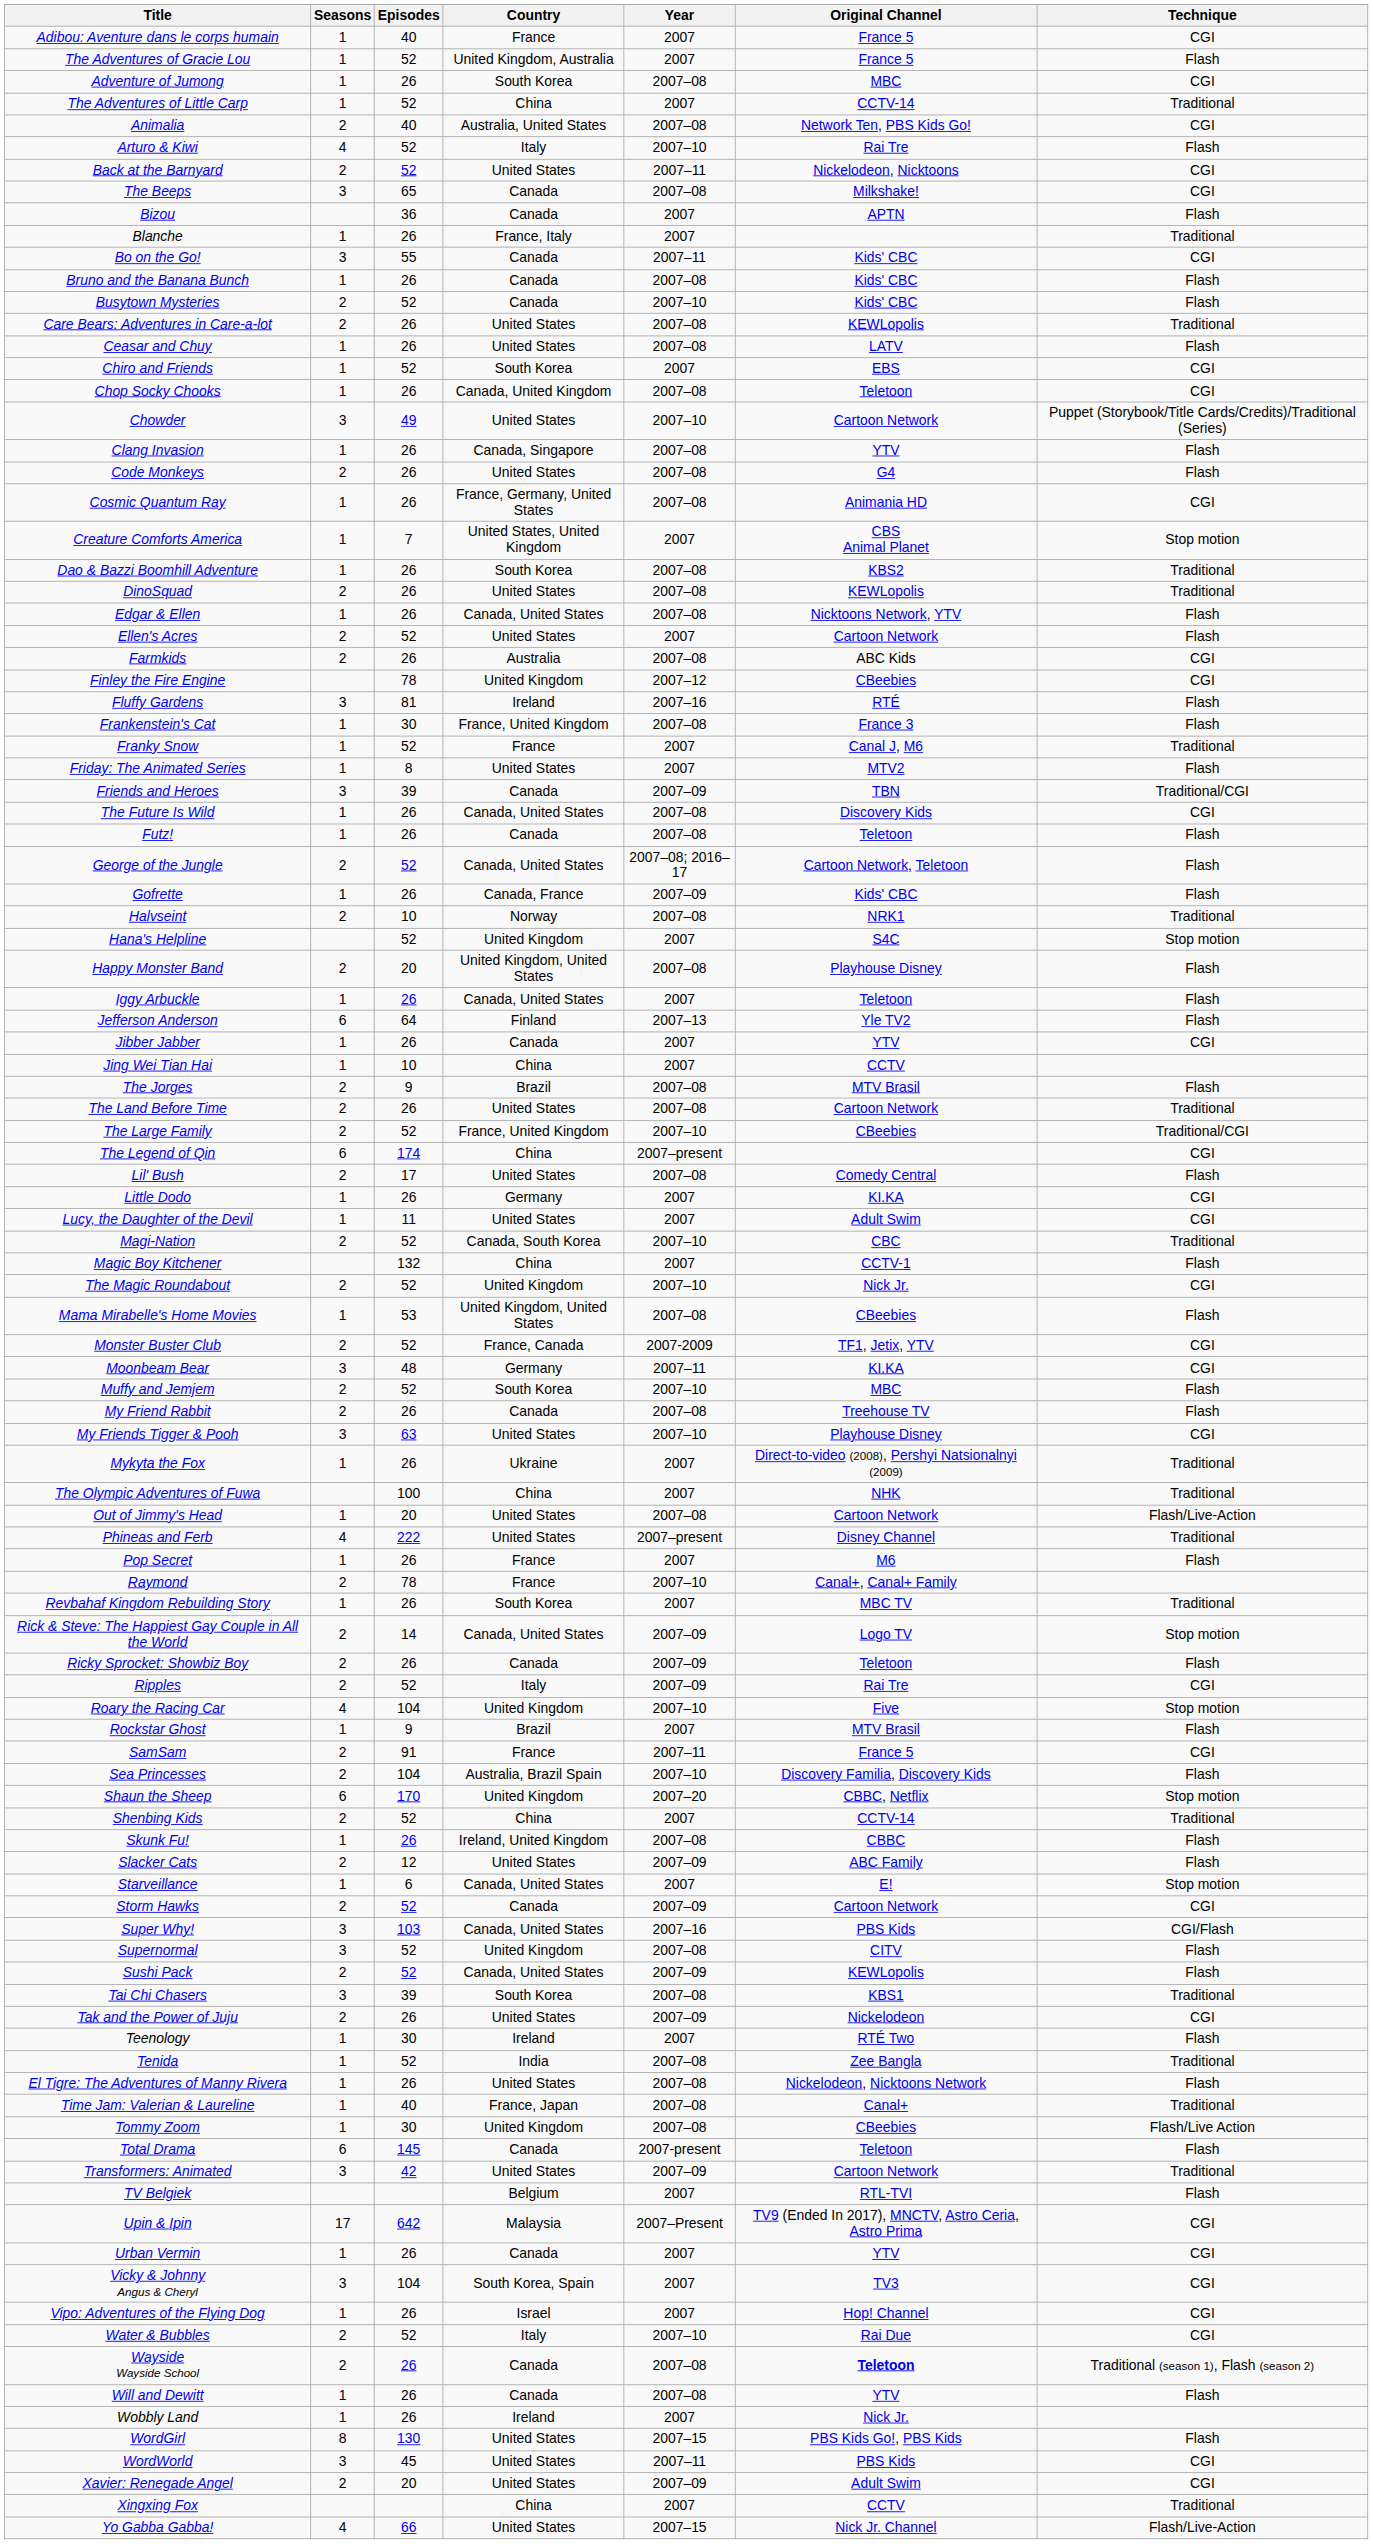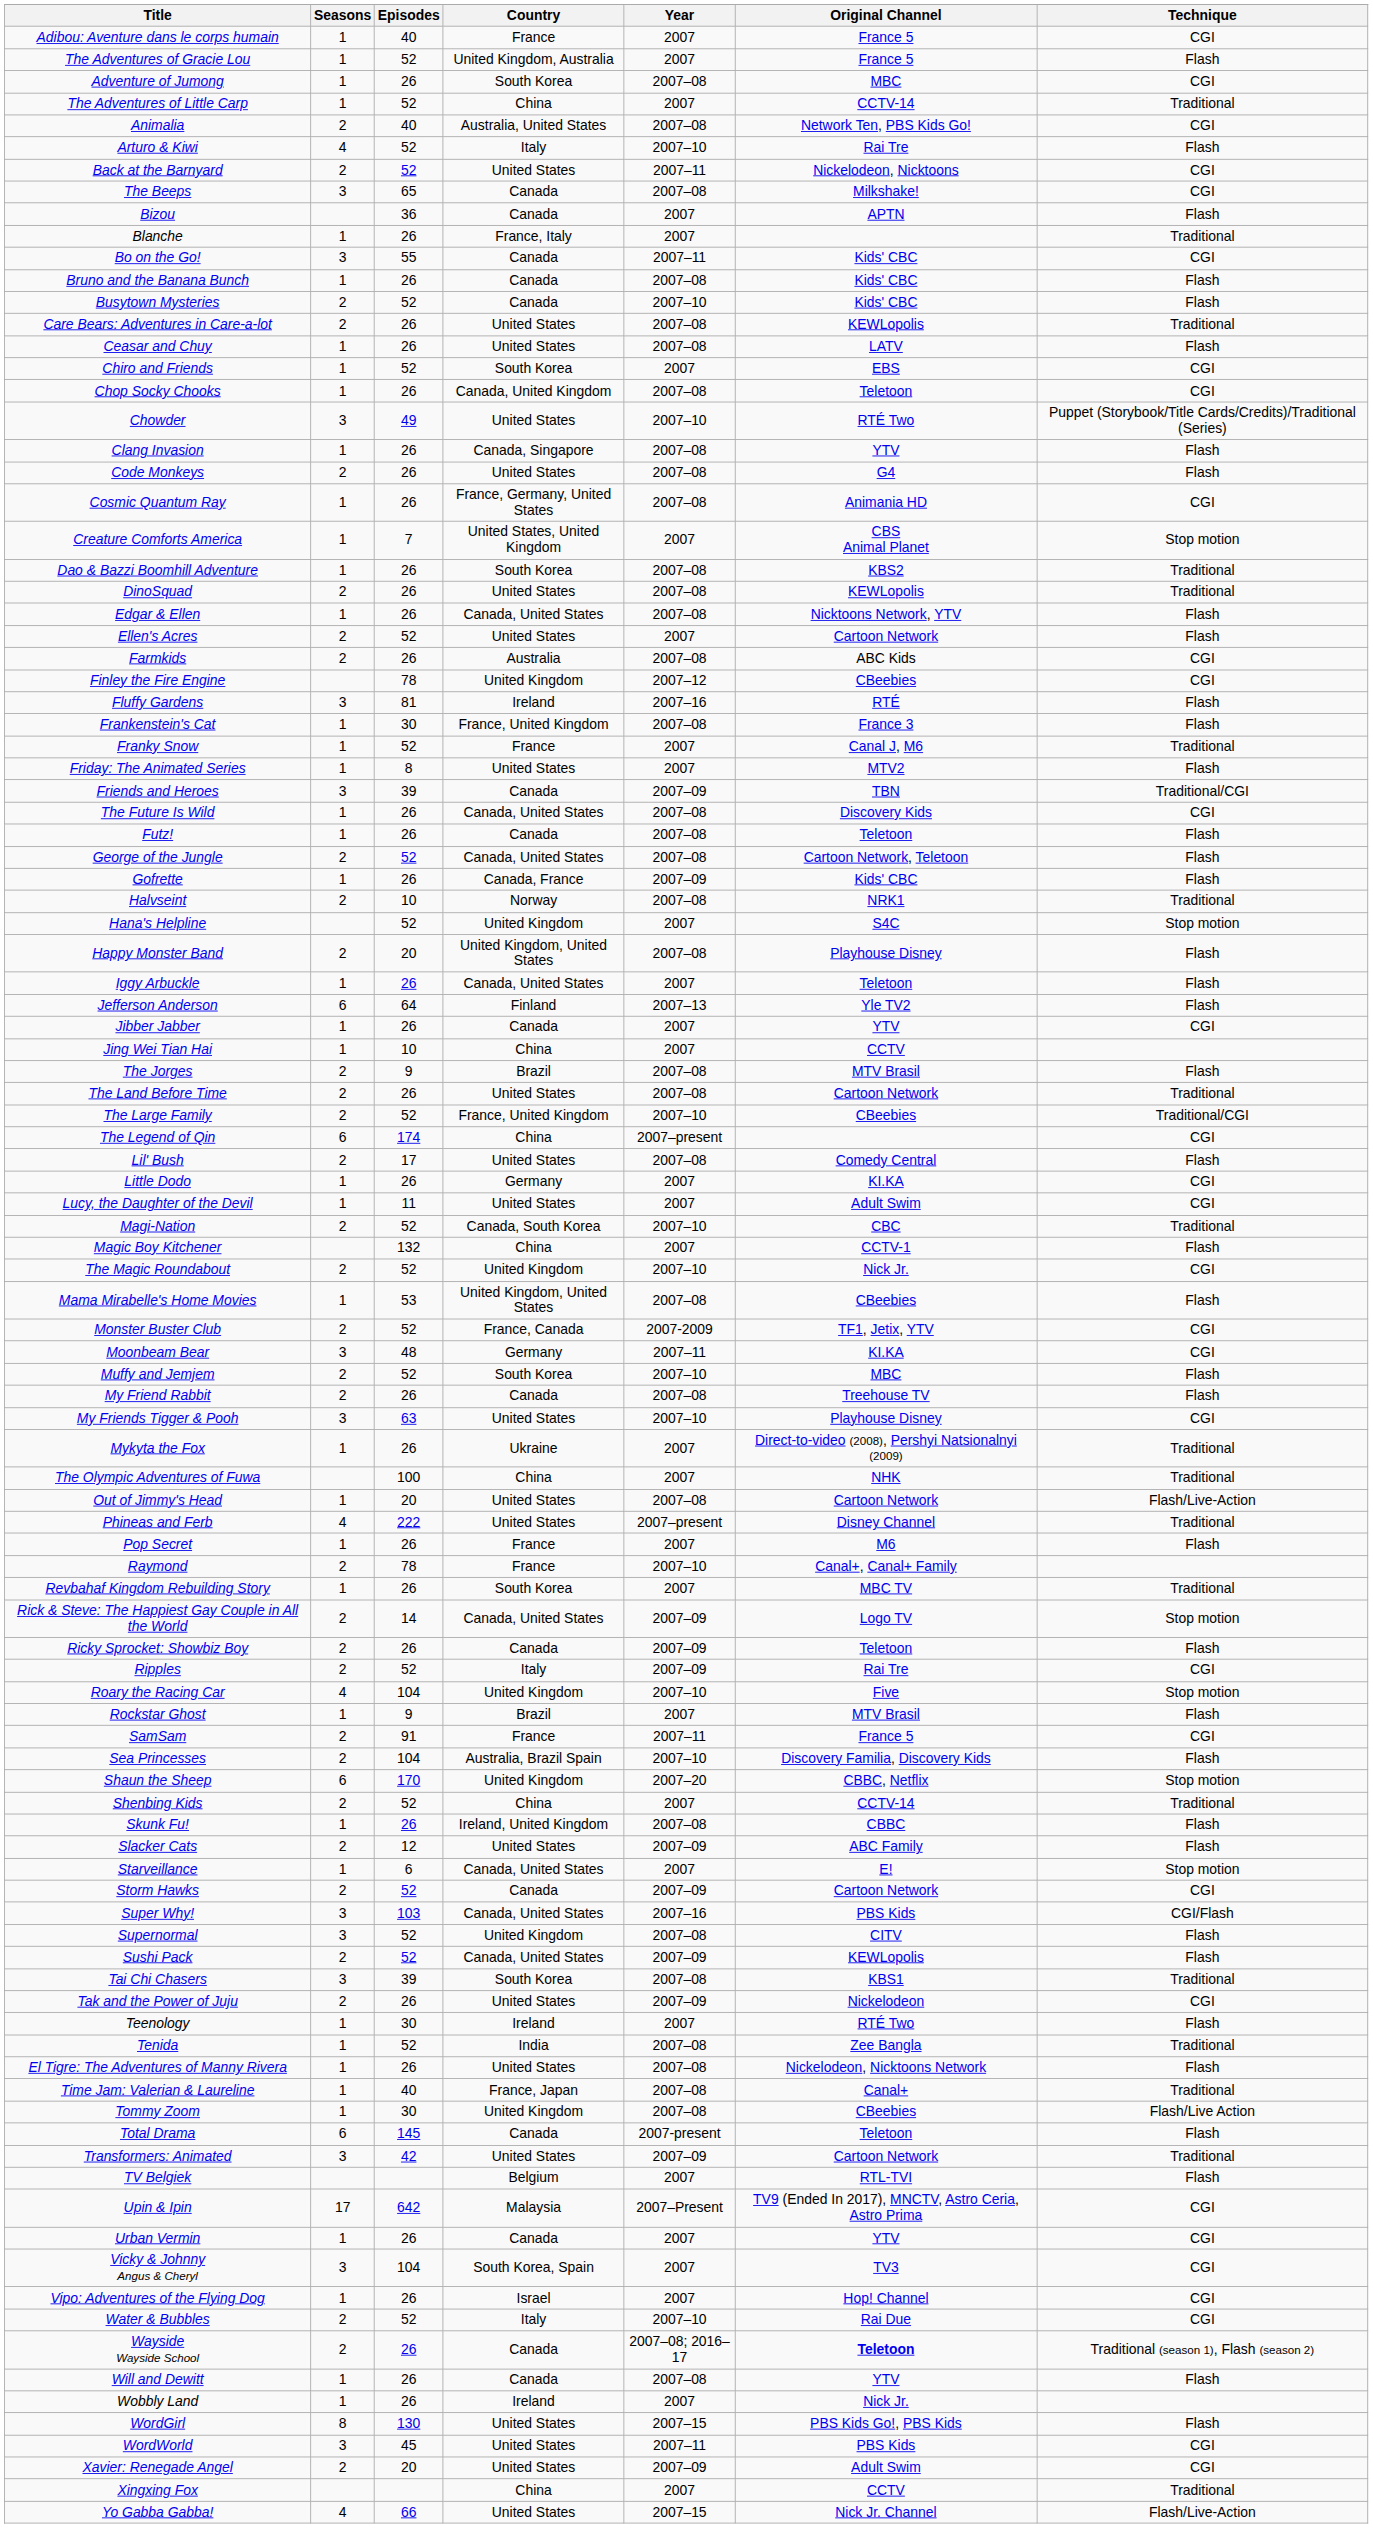Chowder | Original Channel: Cartoon Network -> RTÉ Two
George of the Jungle | Year: 2007–08; 2016–17 -> 2007–08
Wayside Wayside School | Year: 2007–08 -> 2007–08; 2016–17
